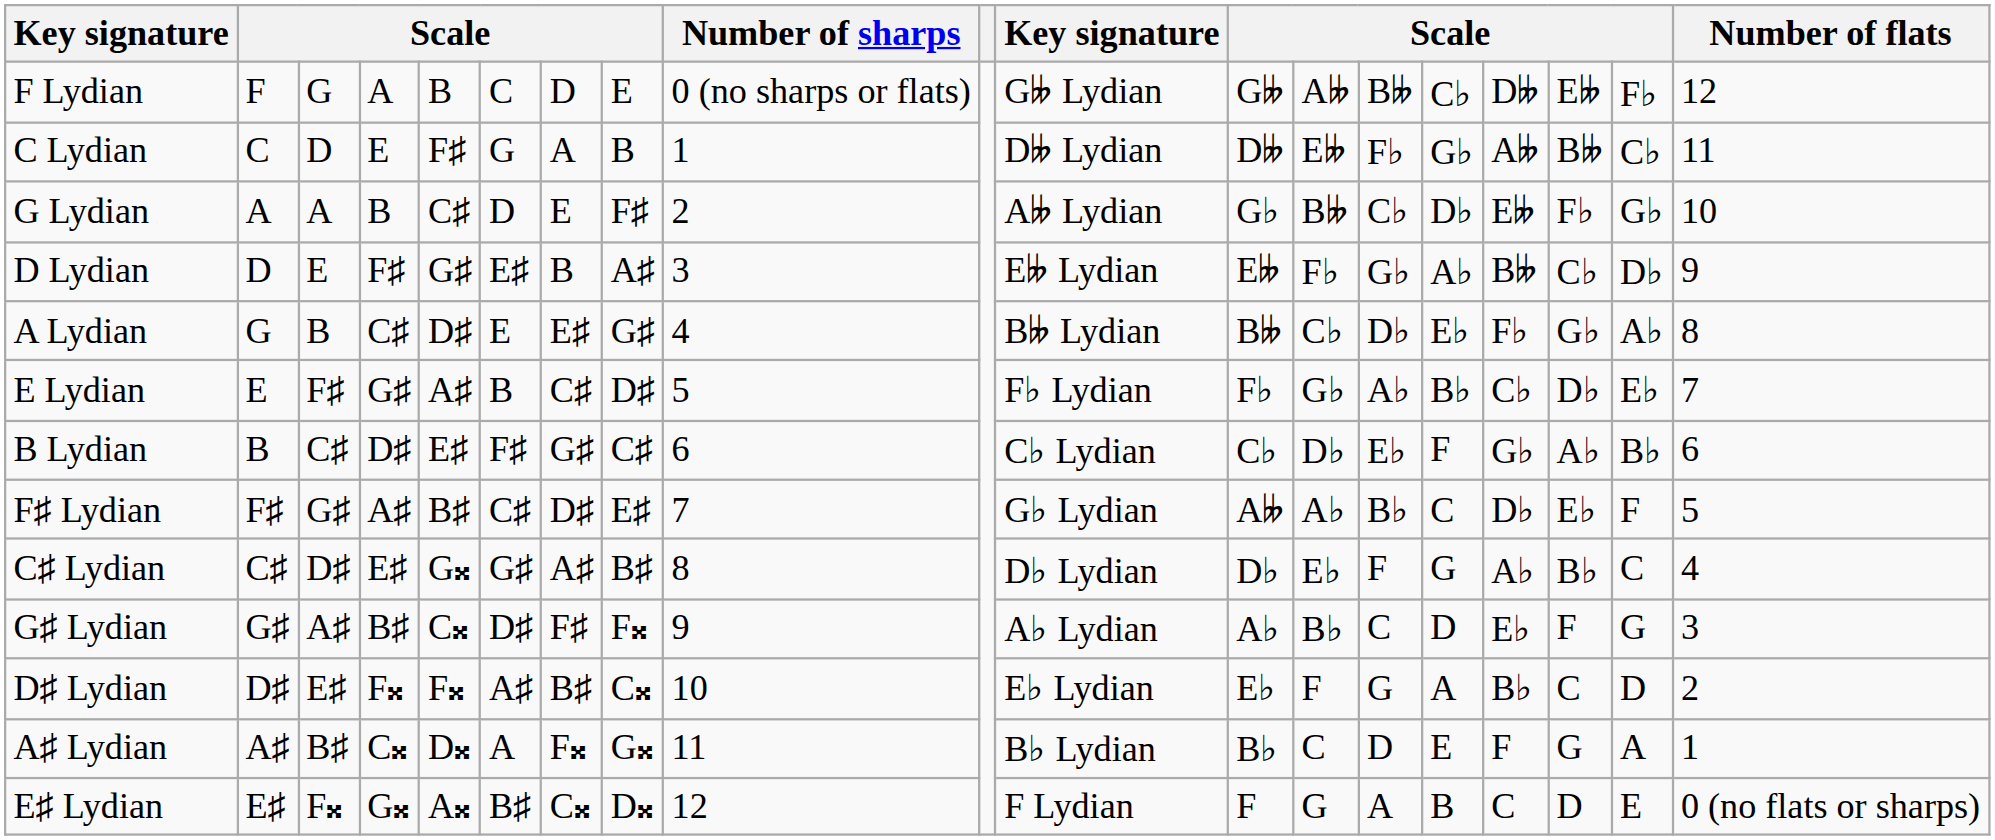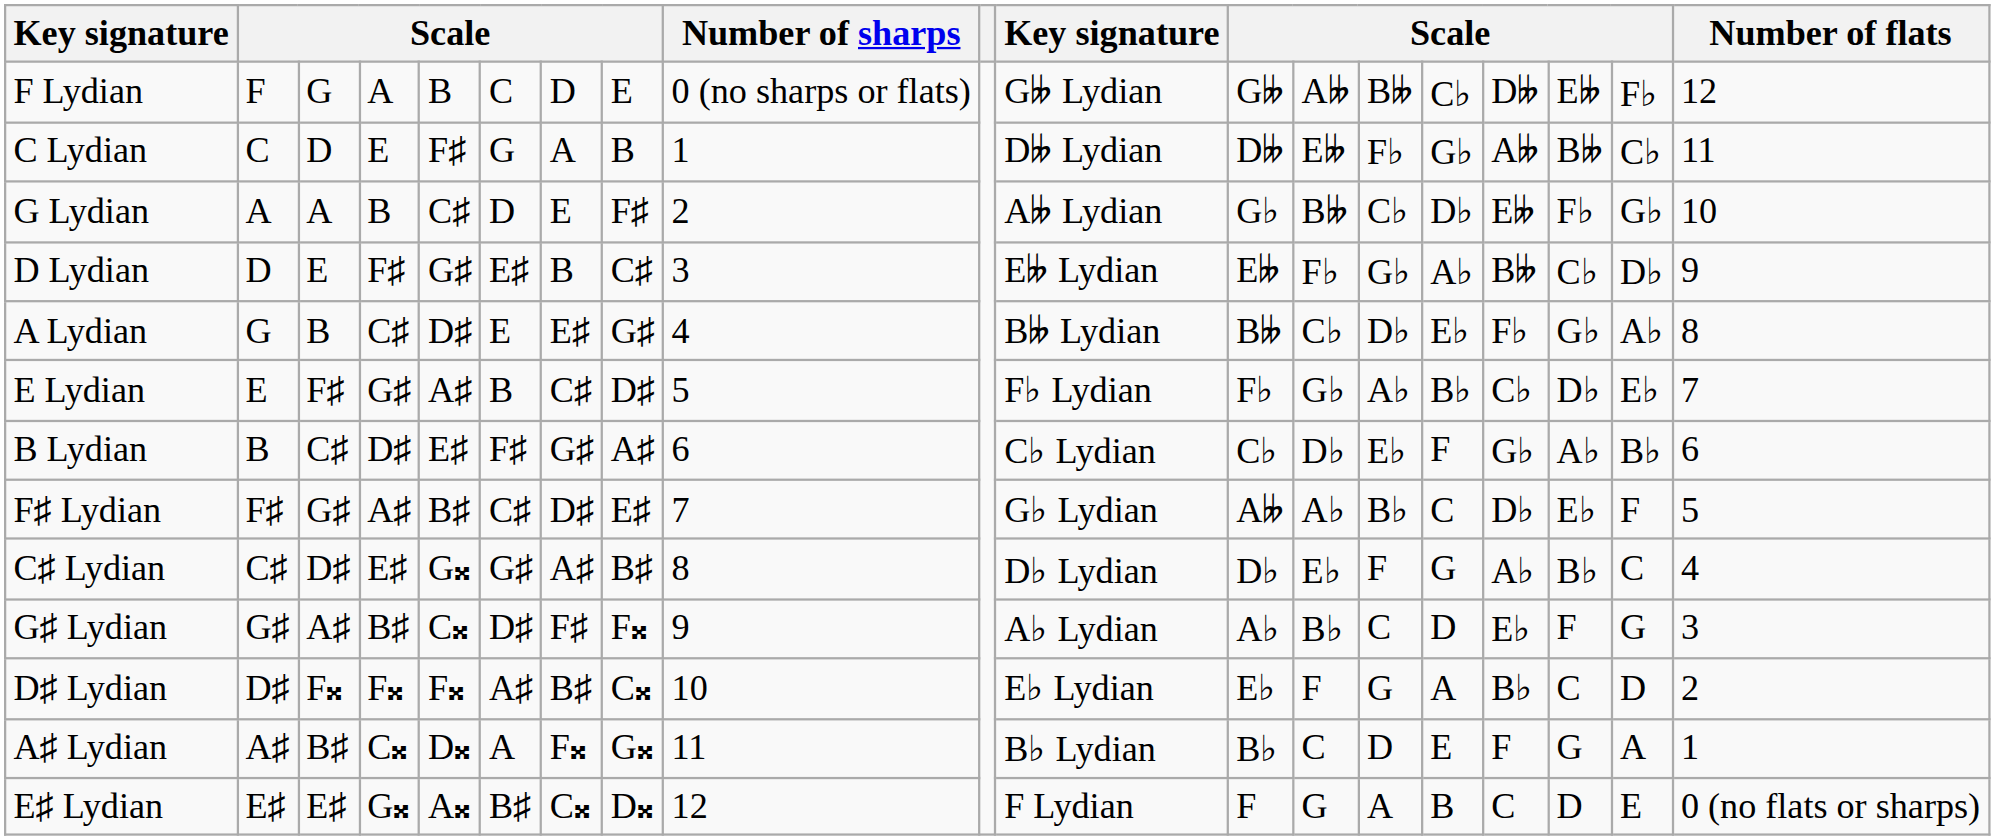D Lydian | column 8: A♯ -> C♯
B Lydian | column 8: C♯ -> A♯
D♯ Lydian | column 3: E♯ -> F𝄪
E♯ Lydian | column 3: F𝄪 -> E♯
